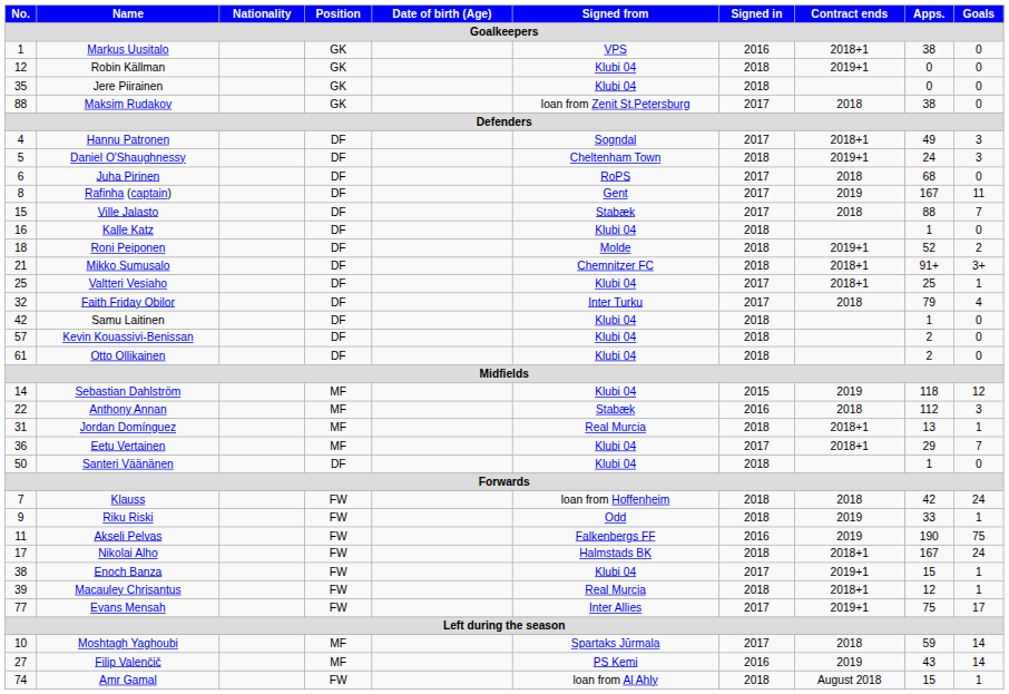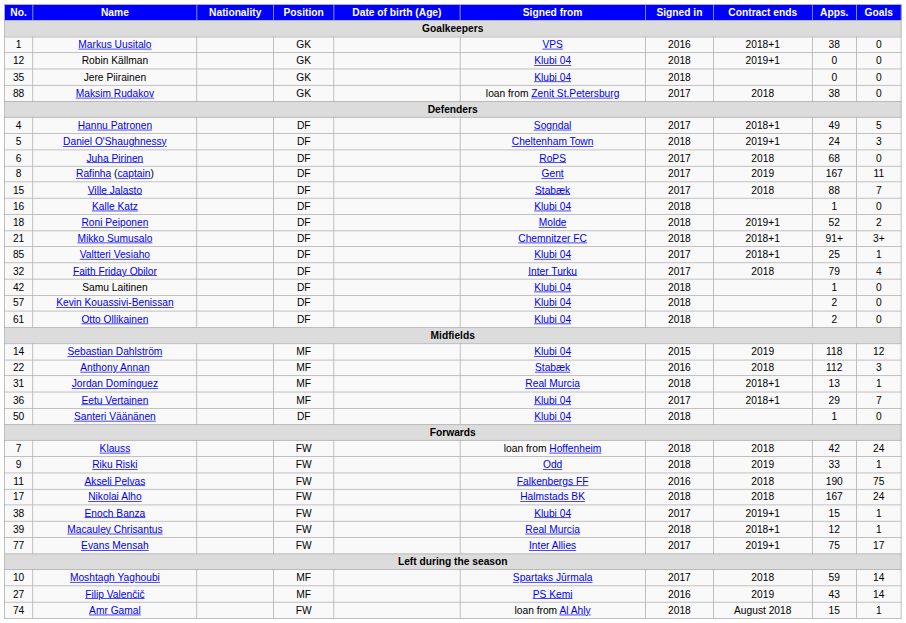Hannu Patronen | Goals: 3 -> 5
Valtteri Vesiaho | No.: 25 -> 85
Akseli Pelvas | Contract ends: 2019 -> 2018
Nikolai Alho | Contract ends: 2018+1 -> 2018
